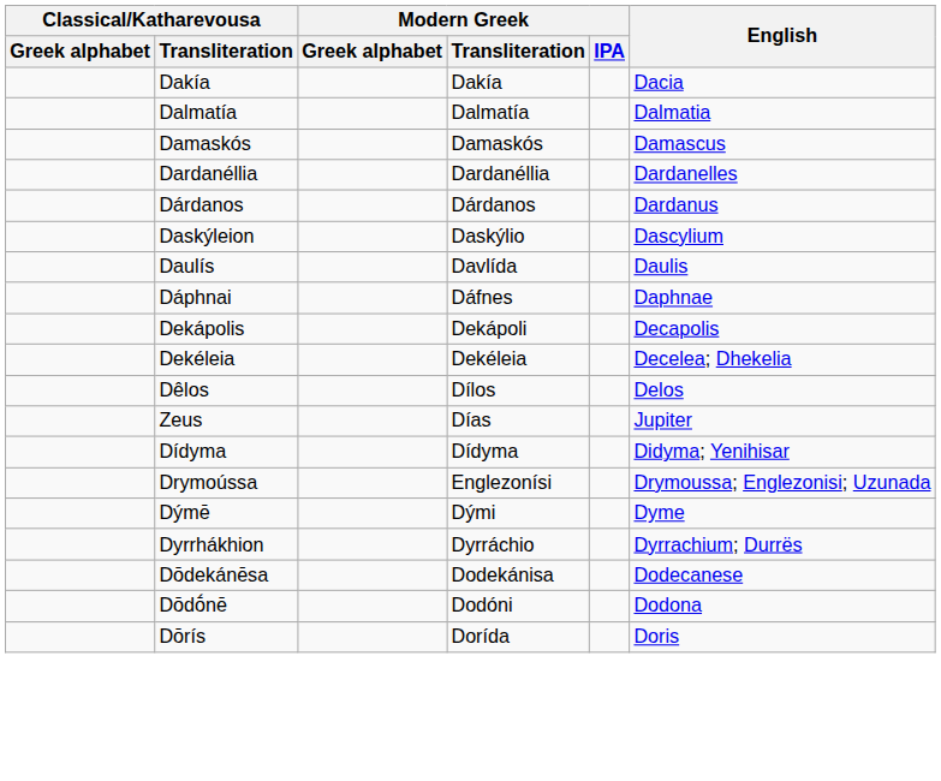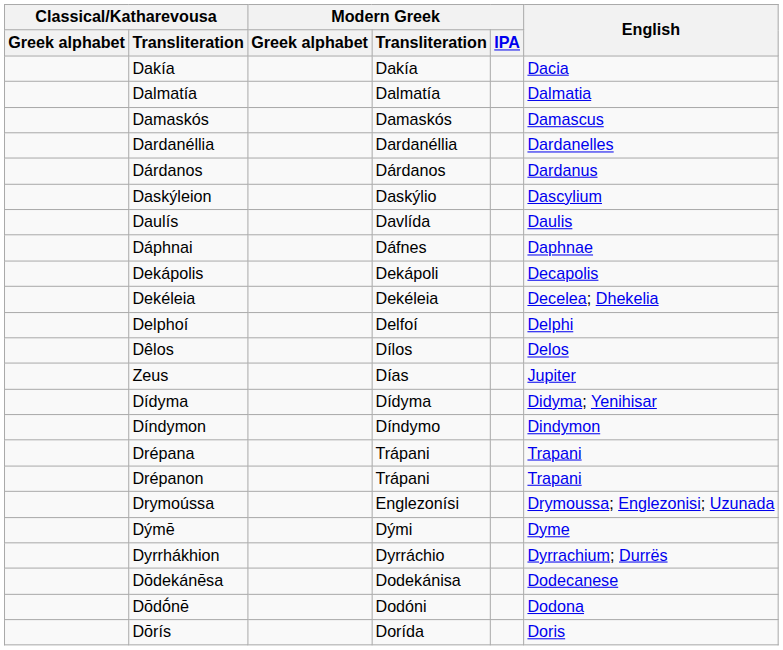+ row: Delphoí | Delfoí | Delphi
+ row: Díndymon | Díndymo | Dindymon
+ row: Drépana | Trápani | Trapani
+ row: Drépanon | Trápani | Trapani
